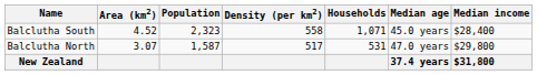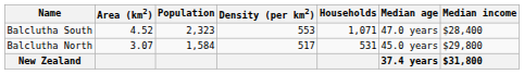Balclutha South | Density (per km2): 558 -> 553
Balclutha South | Median age: 45.0 years -> 47.0 years
Balclutha North | Population: 1,587 -> 1,584
Balclutha North | Median age: 47.0 years -> 45.0 years
